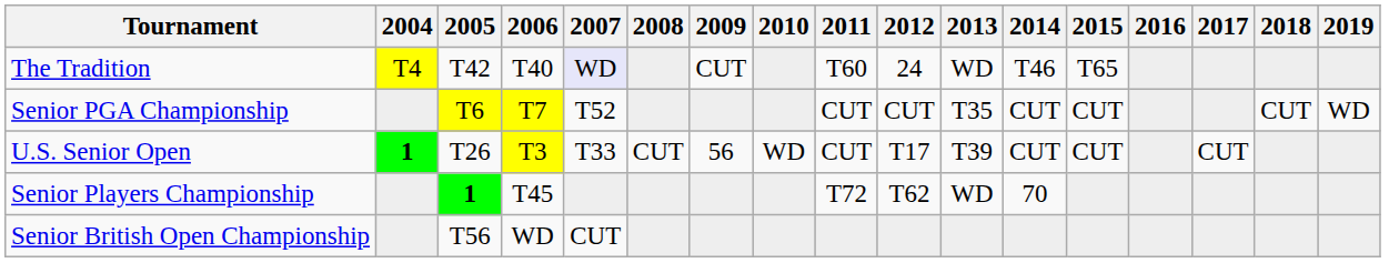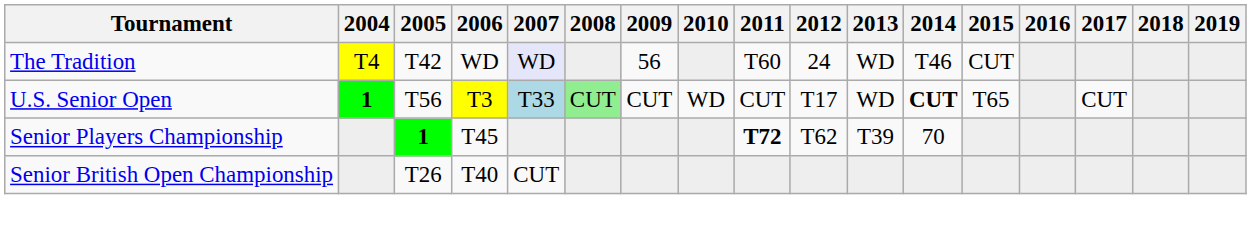The Tradition | 2006: T40 -> WD
The Tradition | 2009: CUT -> 56
The Tradition | 2015: T65 -> CUT
- row: Senior PGA Championship | T6 | T7 | T52 | CUT | CUT | T35 | CUT | CUT | CUT | WD
U.S. Senior Open | 2005: T26 -> T56
U.S. Senior Open | 2007: no background -> lightblue background
U.S. Senior Open | 2008: no background -> lightgreen background
U.S. Senior Open | 2009: 56 -> CUT
U.S. Senior Open | 2013: T39 -> WD
U.S. Senior Open | 2014: normal -> bold
U.S. Senior Open | 2015: CUT -> T65
Senior Players Championship | 2011: normal -> bold
Senior Players Championship | 2013: WD -> T39
Senior British Open Championship | 2005: T56 -> T26
Senior British Open Championship | 2006: WD -> T40
